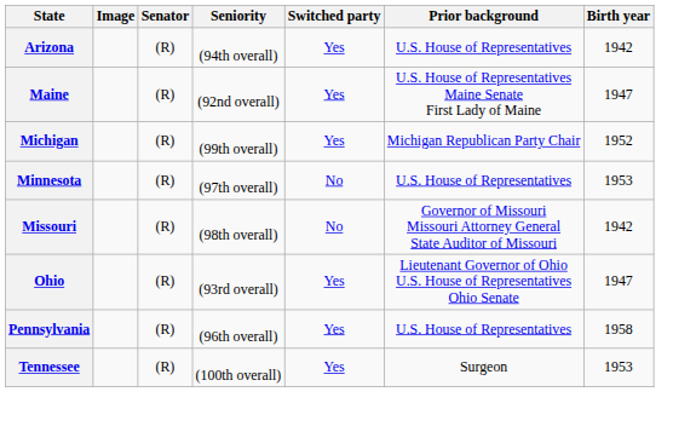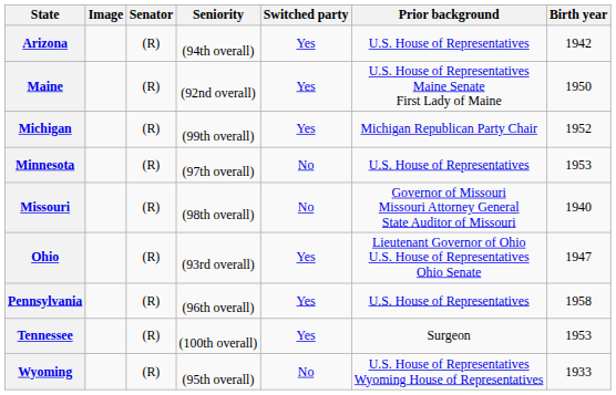Maine | Birth year: 1947 -> 1950
Missouri | Birth year: 1942 -> 1940
+ row: Wyoming | (R) | (95th overall) | No | U.S. House of Representatives Wyoming House of Representatives | 1933
